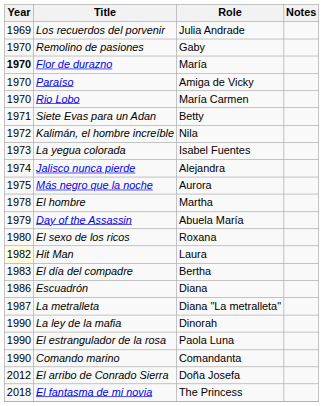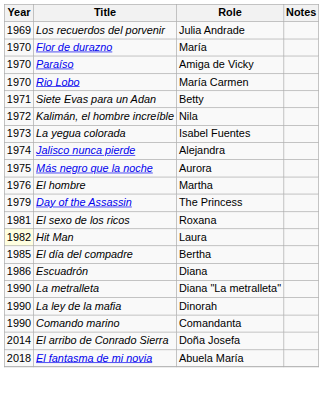- row: 1970 | Remolino de pasiones | Gaby
Flor de durazno | Year: bold -> normal
El hombre | Year: 1978 -> 1976
Day of the Assassin | Role: Abuela María -> The Princess
El sexo de los ricos | Year: 1980 -> 1981
El día del compadre | Year: 1983 -> 1985
La metralleta | Year: 1987 -> 1990
- row: 1990 | El estrangulador de la rosa | Paola Luna
El arribo de Conrado Sierra | Year: 2012 -> 2014
El fantasma de mi novia | Role: The Princess -> Abuela María
